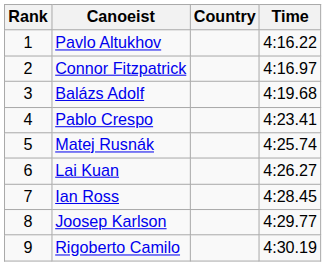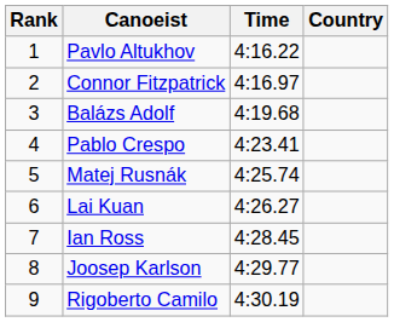columns swapped: Country <-> Time
